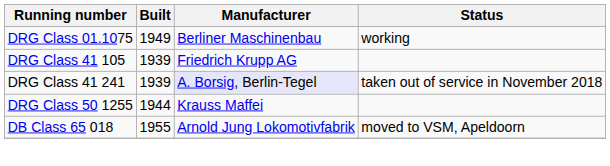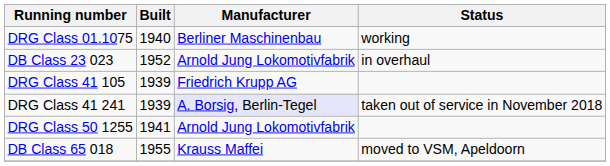DRG Class 01.1075 | Built: 1949 -> 1940
+ row: DB Class 23 023 | 1952 | Arnold Jung Lokomotivfabrik | in overhaul
DRG Class 50 1255 | Built: 1944 -> 1941
DRG Class 50 1255 | Manufacturer: Krauss Maffei -> Arnold Jung Lokomotivfabrik
DB Class 65 018 | Manufacturer: Arnold Jung Lokomotivfabrik -> Krauss Maffei
